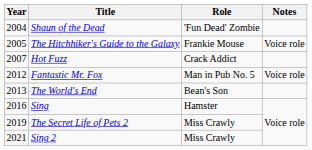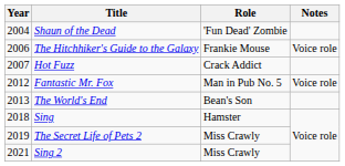The Hitchhiker's Guide to the Galaxy | Year: 2005 -> 2006
Sing | Year: 2016 -> 2018
